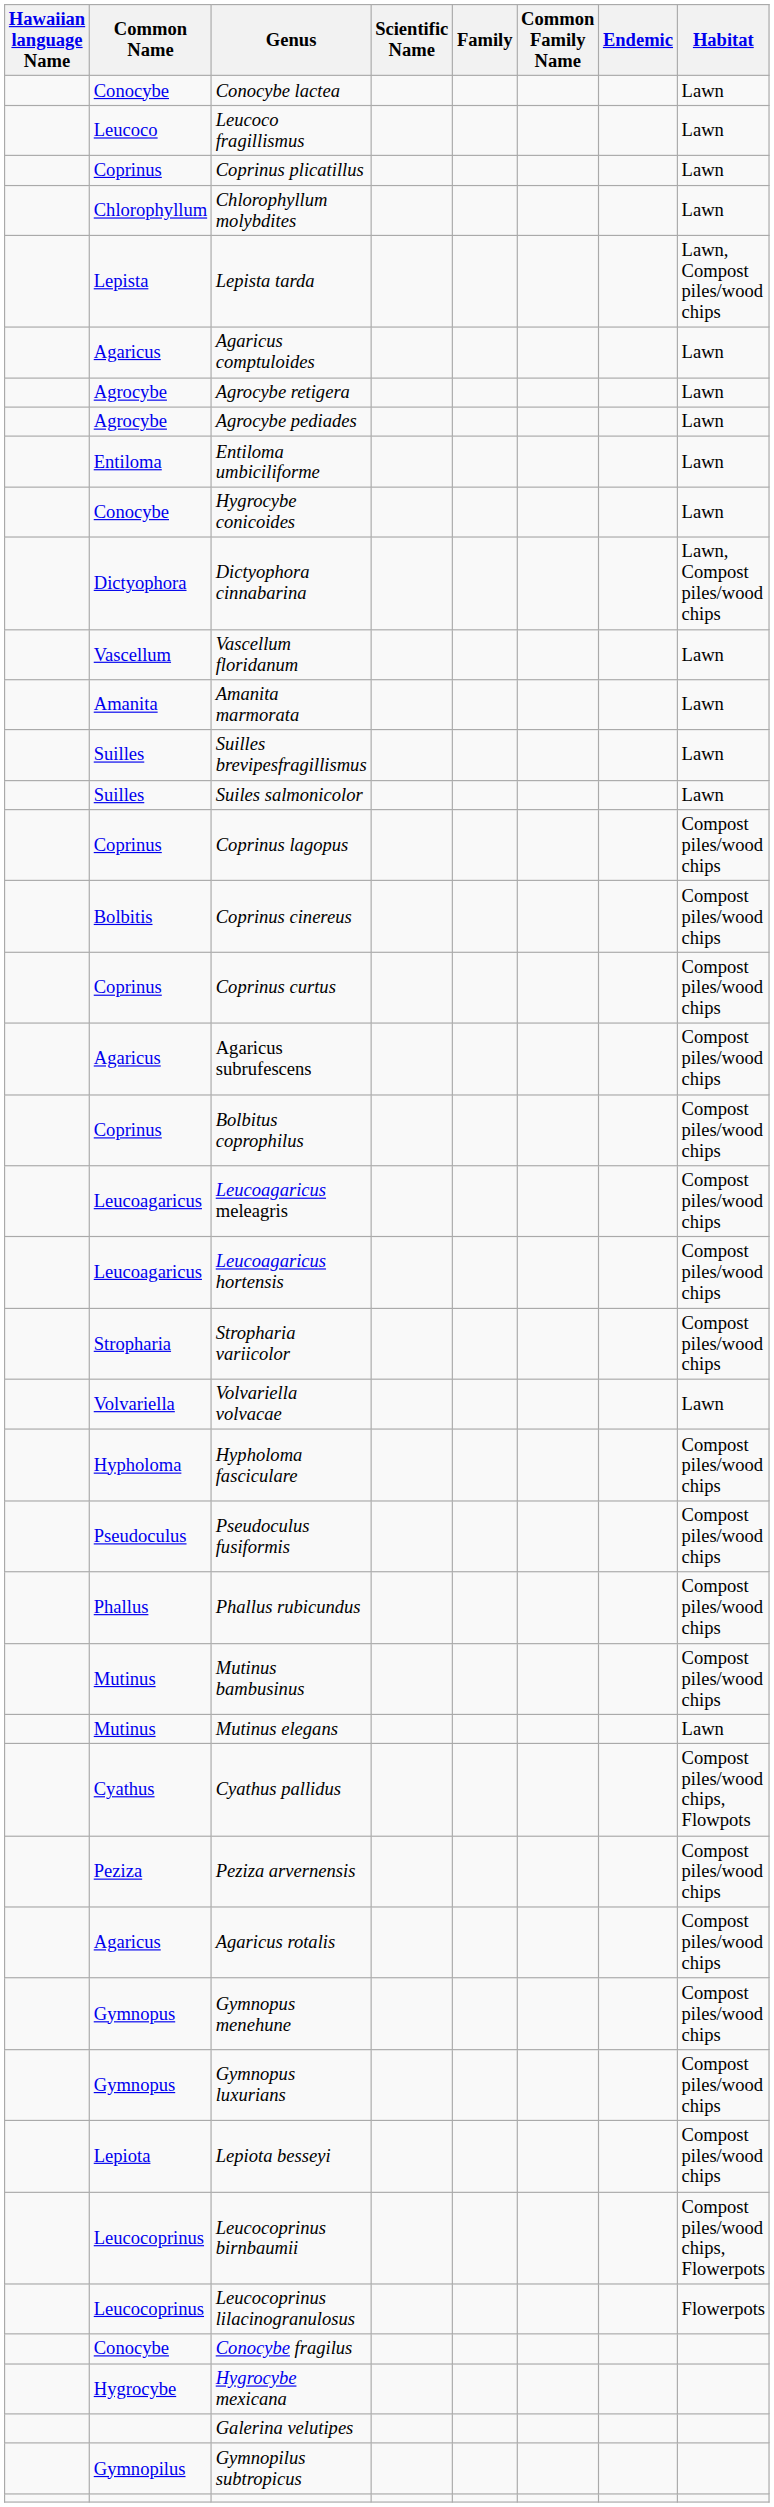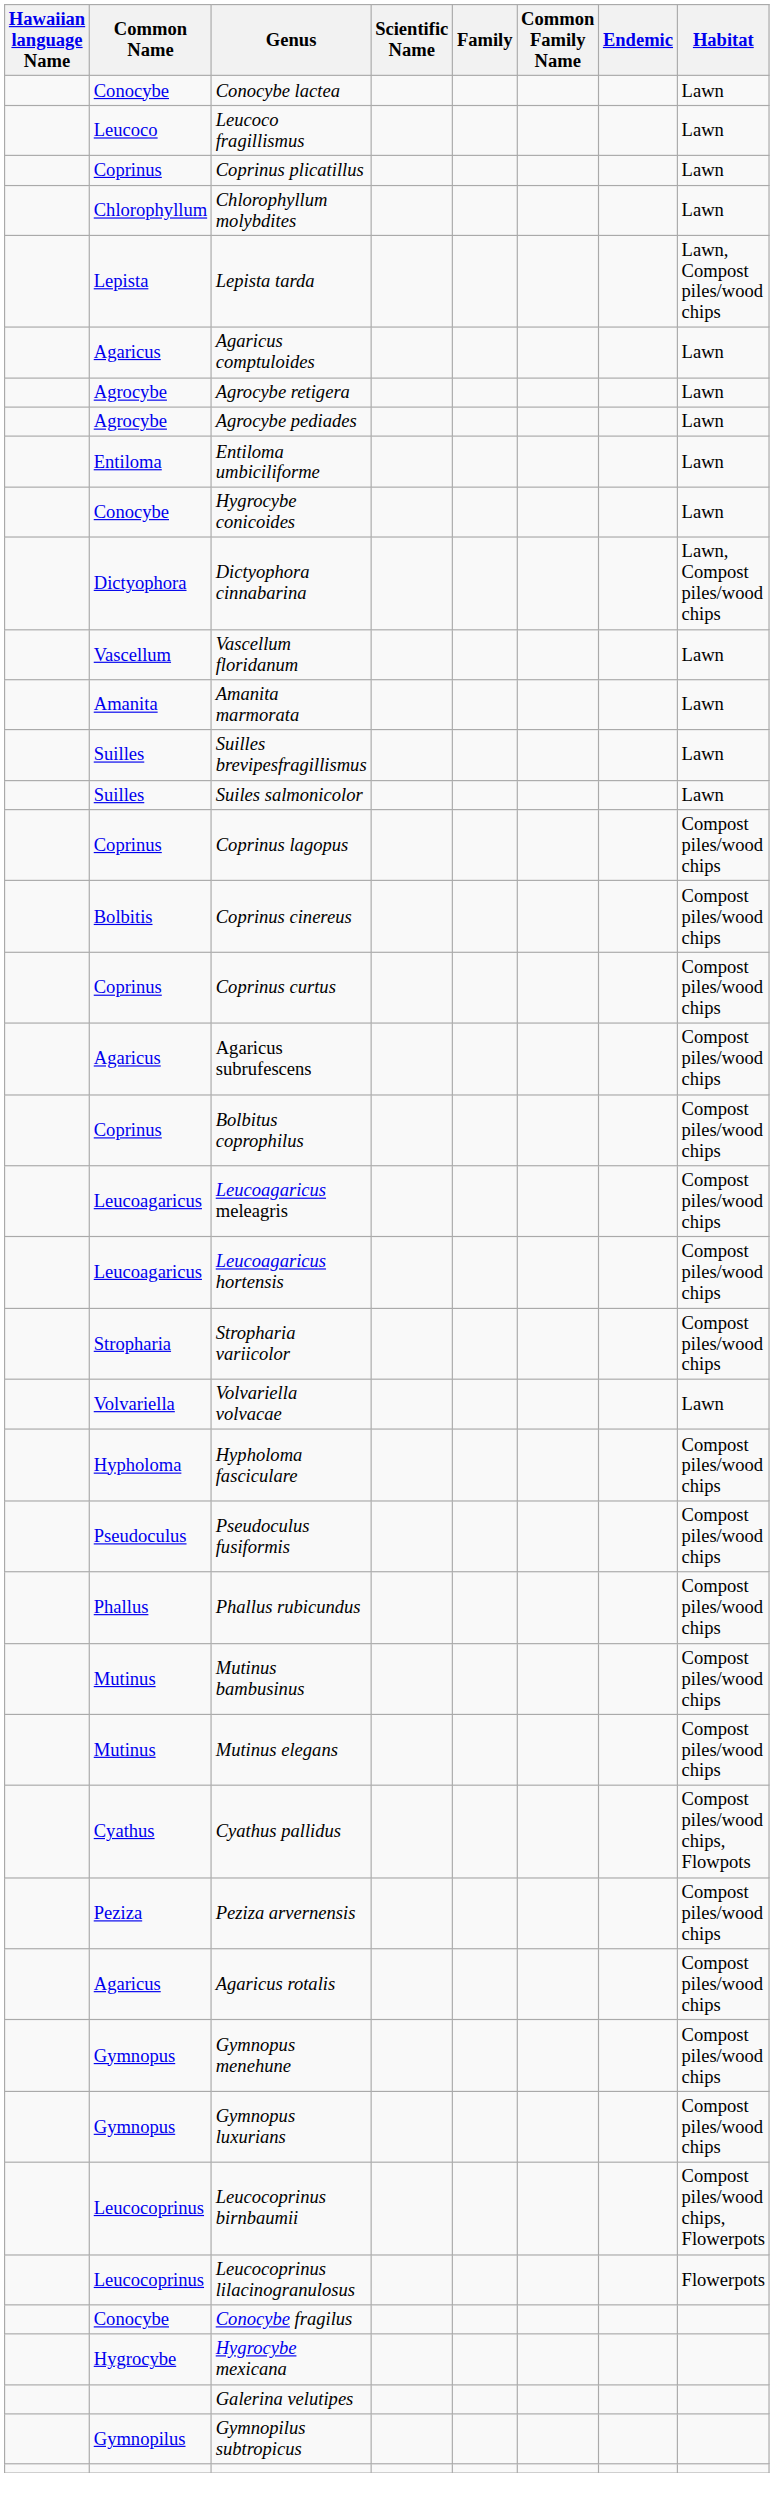Mutinus elegans | Habitat: Lawn -> Compost piles/wood chips
- row: Lepiota | Lepiota besseyi | Compost piles/wood chips
